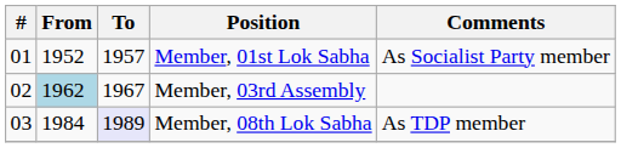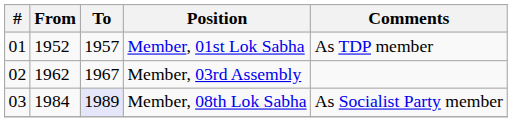Member, 01st Lok Sabha | Comments: As Socialist Party member -> As TDP member
Member, 03rd Assembly | From: lightblue background -> no background
Member, 08th Lok Sabha | Comments: As TDP member -> As Socialist Party member
